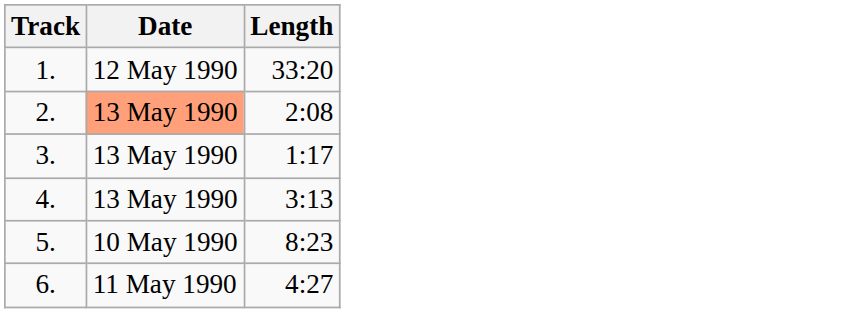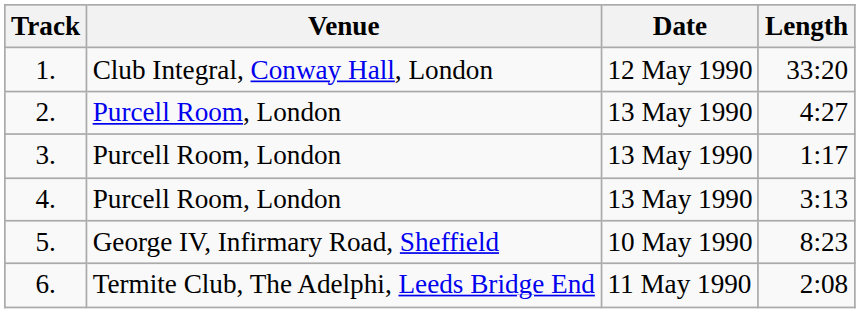+ column: Venue | Club Integral, Conway Hall, London | Purcell Room, London | Purcell Room, London | Purcell Room, London | George IV, Infirmary Road, Sheffield | Termite Club, The Adelphi, Leeds Bridge End
2. | Date: lightsalmon background -> no background
2. | Length: 2:08 -> 4:27
6. | Length: 4:27 -> 2:08
